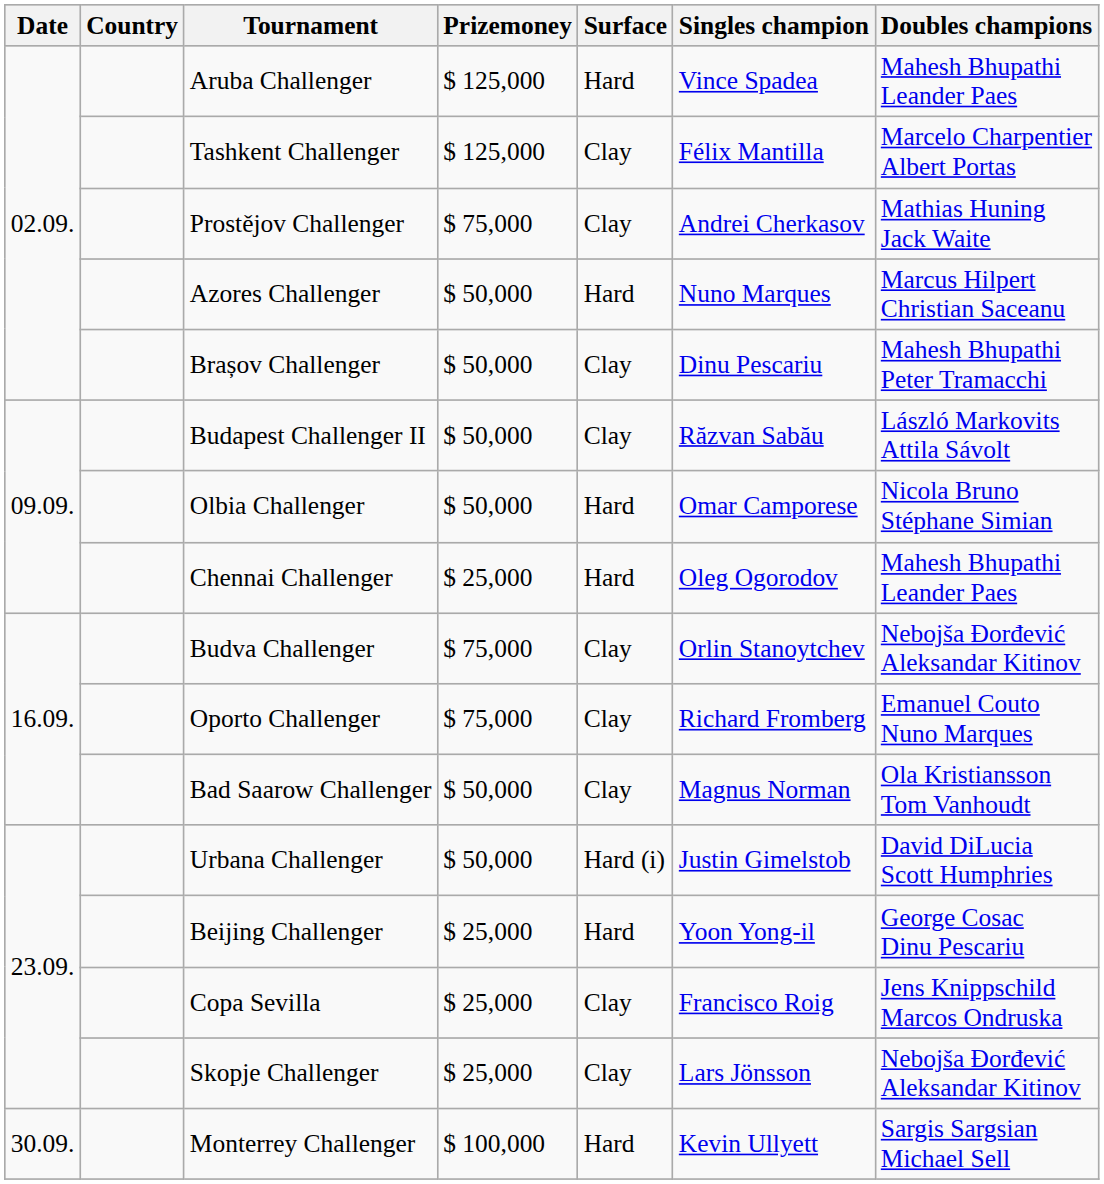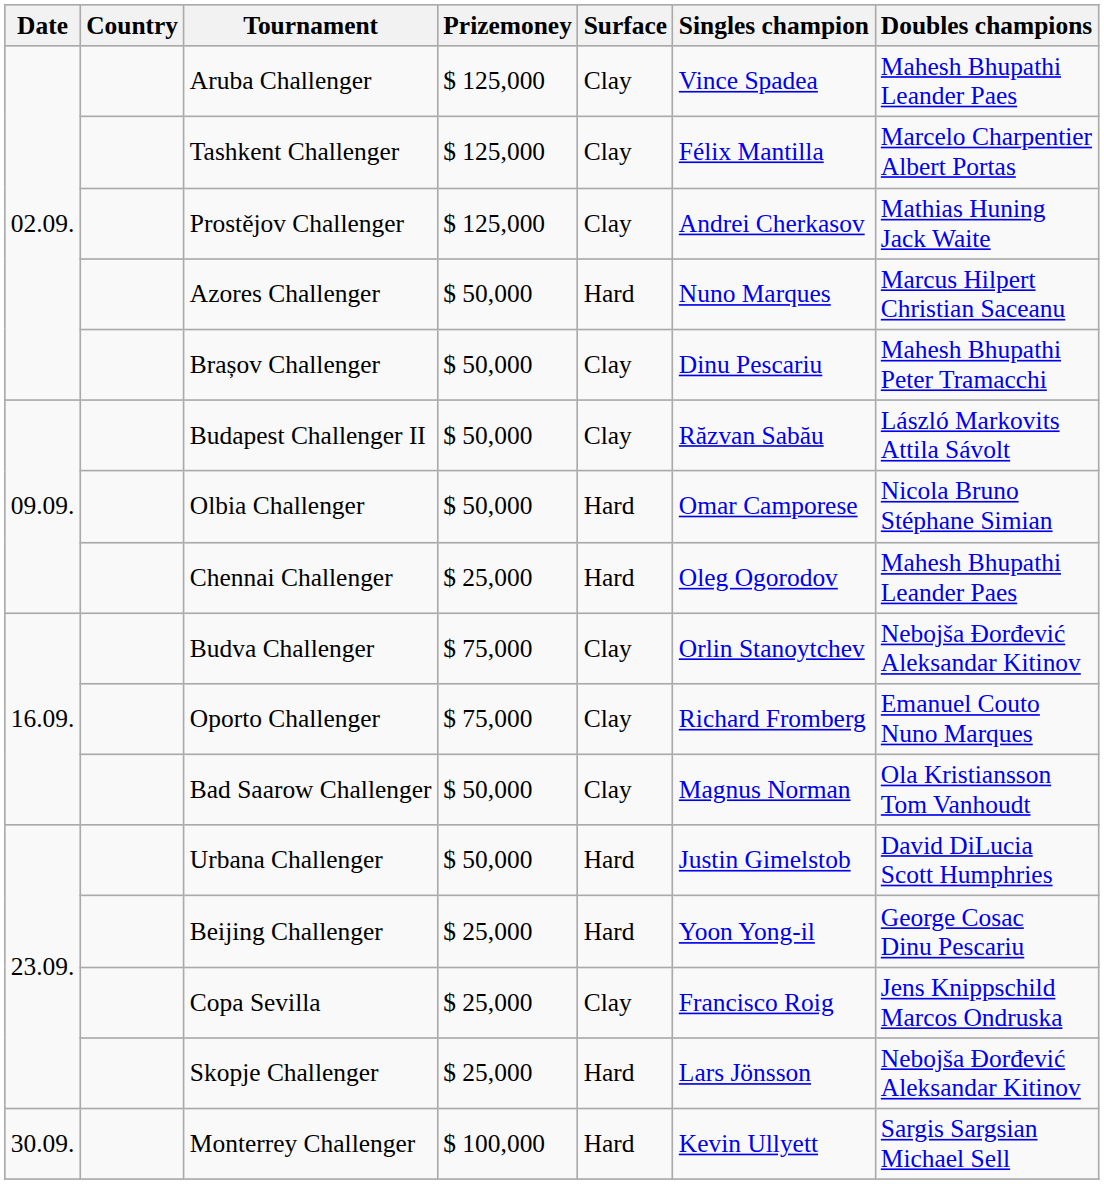Aruba Challenger | Surface: Hard -> Clay
Prostějov Challenger | Prizemoney: $ 75,000 -> $ 125,000
Urbana Challenger | Surface: Hard (i) -> Hard
Skopje Challenger | Surface: Clay -> Hard
